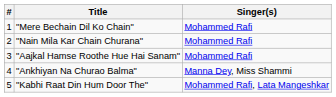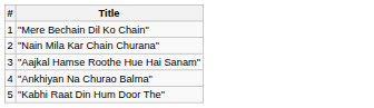- column: Singer(s) | Mohammed Rafi | Mohammed Rafi | Mohammed Rafi | Manna Dey, Miss Shammi | Mohammed Rafi, Lata Mangeshkar
